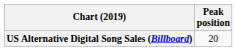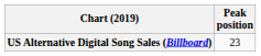US Alternative Digital Song Sales (Billboard) | Peak position: 20 -> 23
